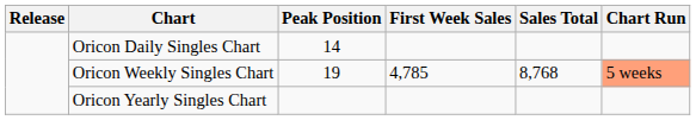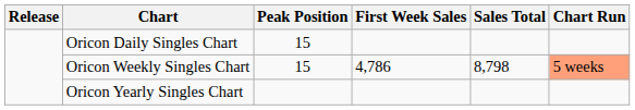Oricon Daily Singles Chart | Peak Position: 14 -> 15
Oricon Weekly Singles Chart | Peak Position: 19 -> 15
Oricon Weekly Singles Chart | First Week Sales: 4,785 -> 4,786
Oricon Weekly Singles Chart | Sales Total: 8,768 -> 8,798
